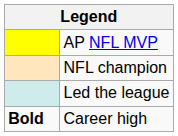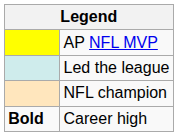rows swapped: NFL champion <-> Led the league
